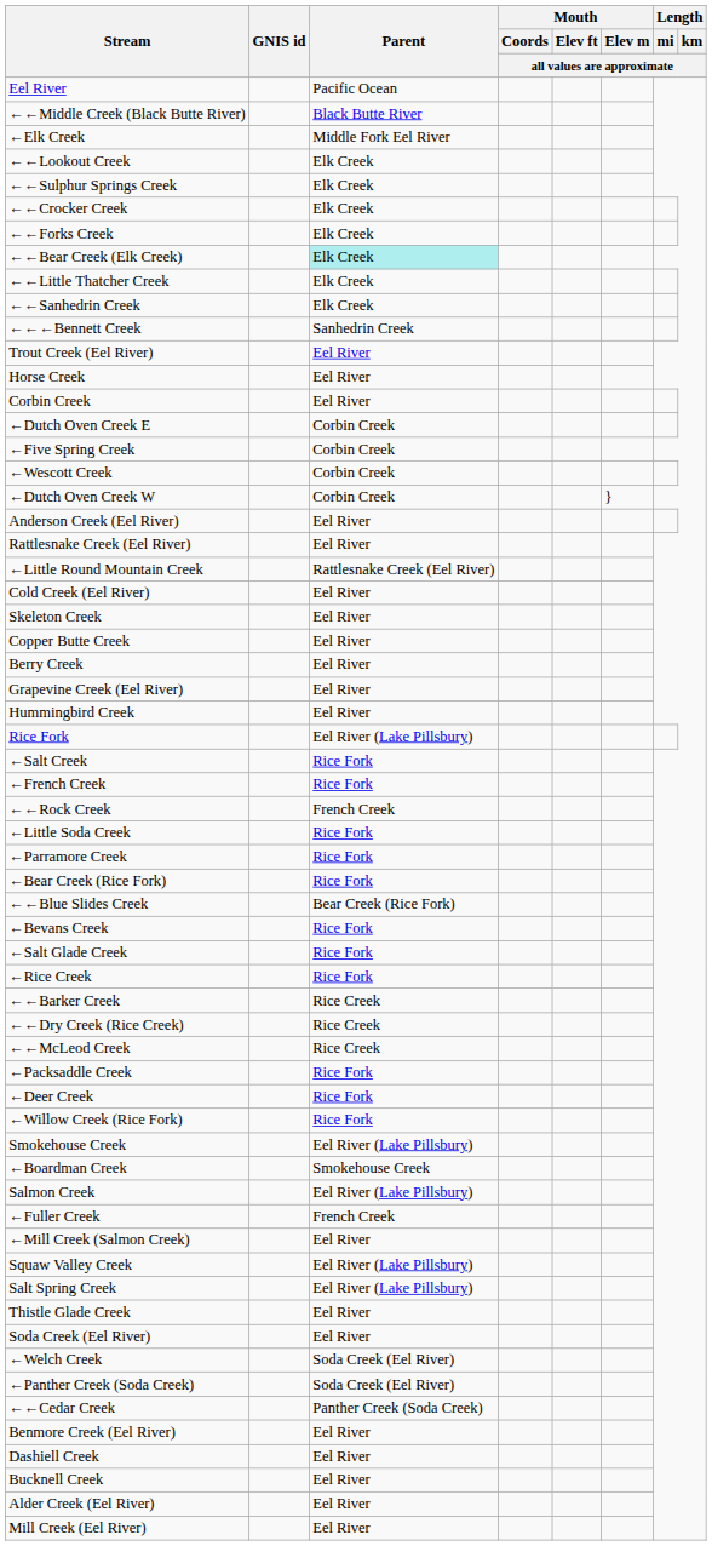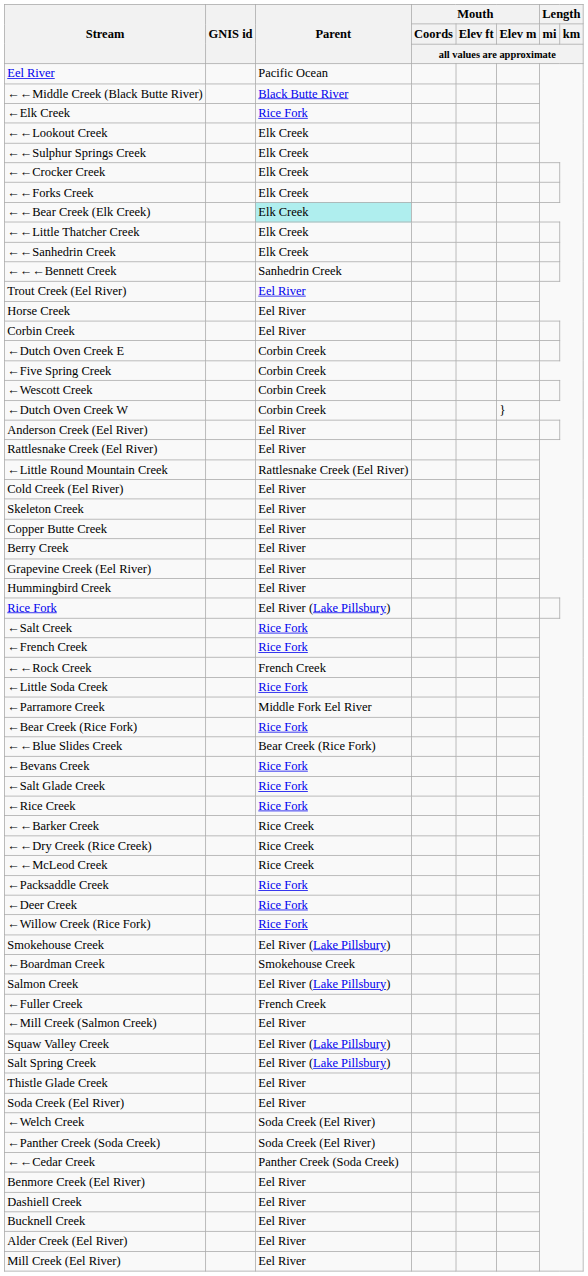←Elk Creek | Parent: Middle Fork Eel River -> Rice Fork
←Parramore Creek | Parent: Rice Fork -> Middle Fork Eel River
